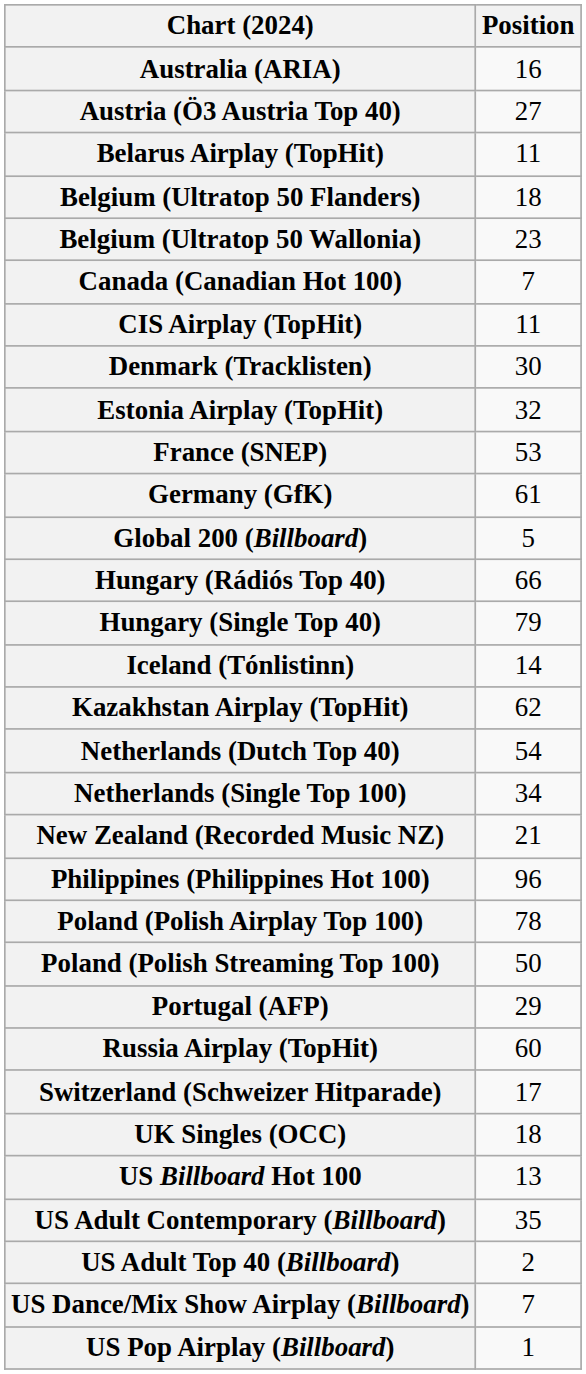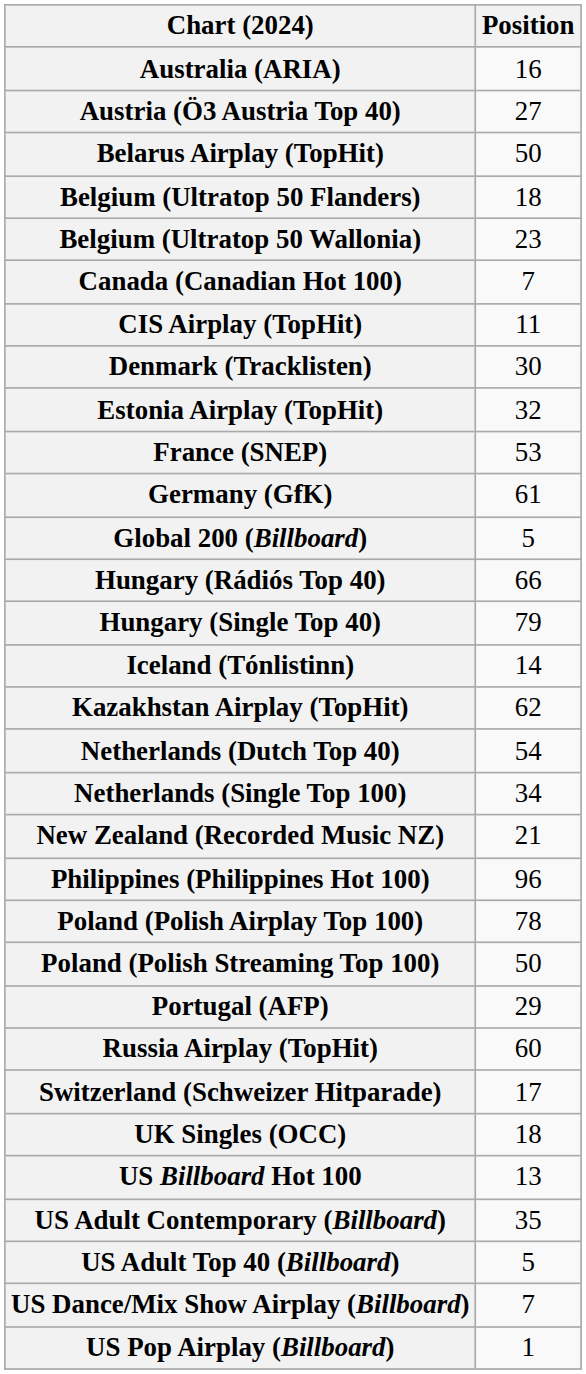Belarus Airplay (TopHit) | Position: 11 -> 50
US Adult Top 40 (Billboard) | Position: 2 -> 5
